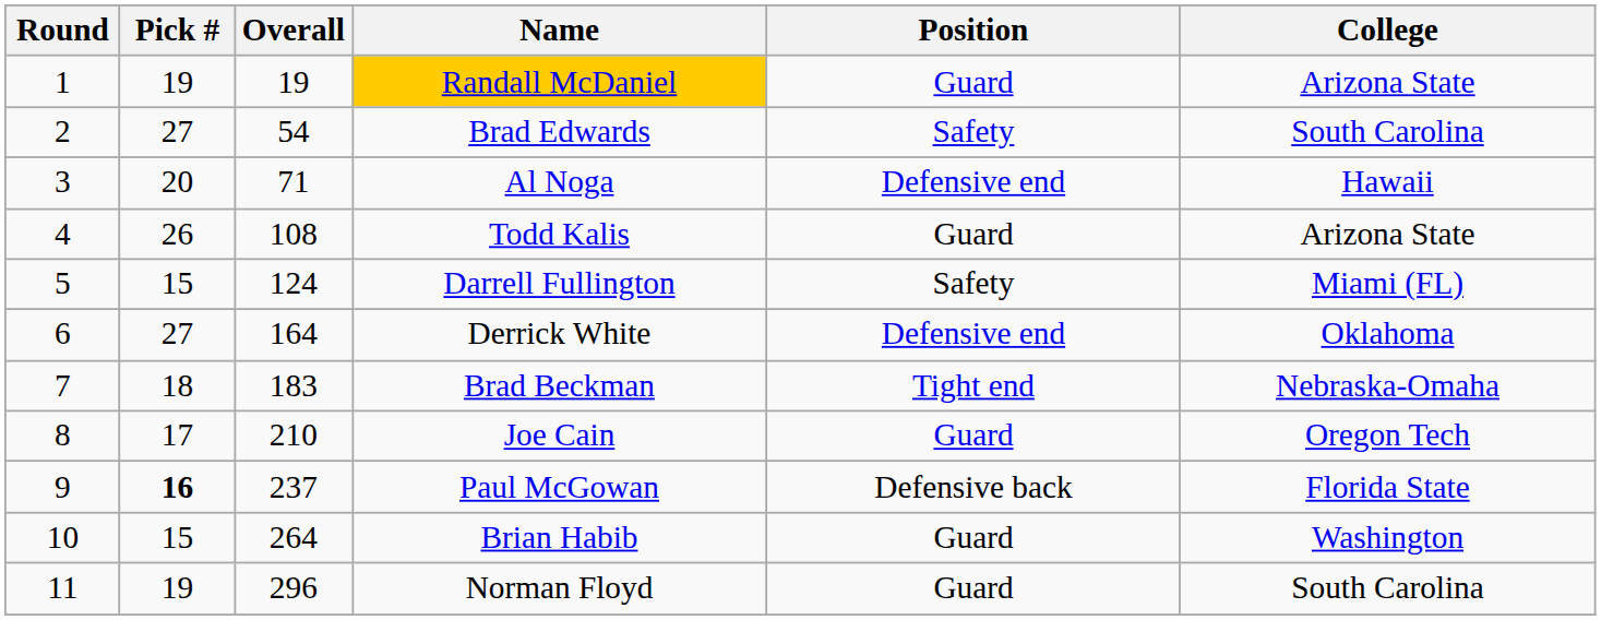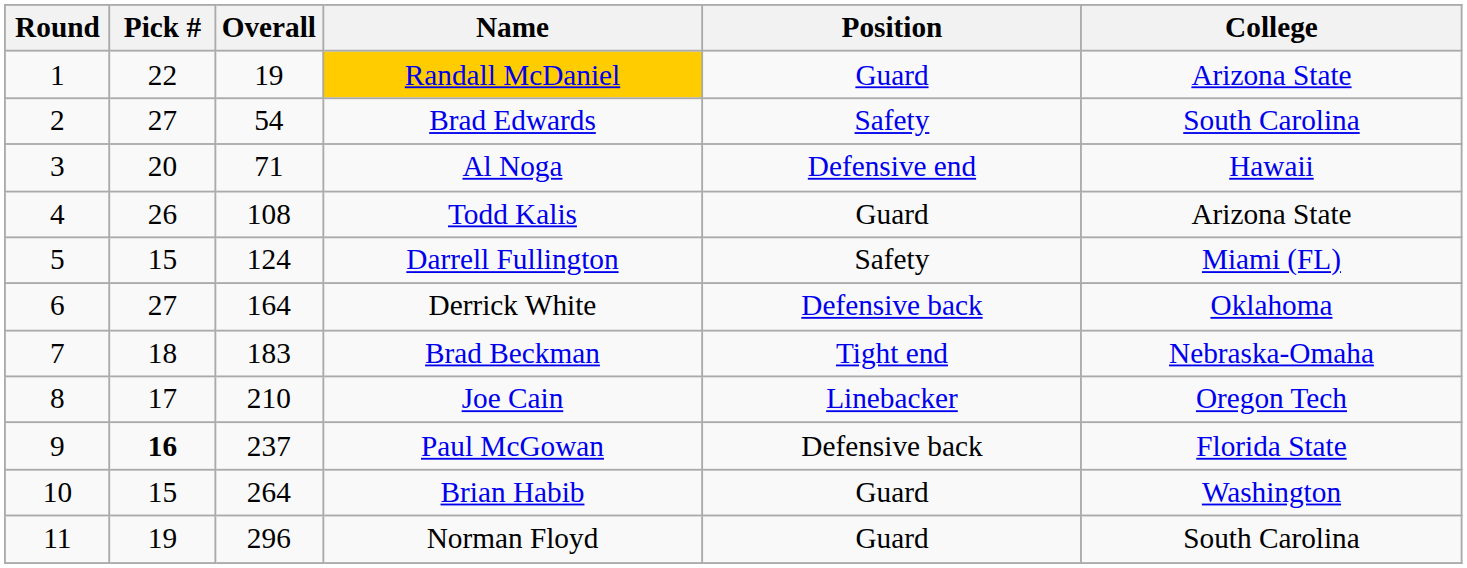Randall McDaniel | Pick #: 19 -> 22
Derrick White | Position: Defensive end -> Defensive back
Joe Cain | Position: Guard -> Linebacker
